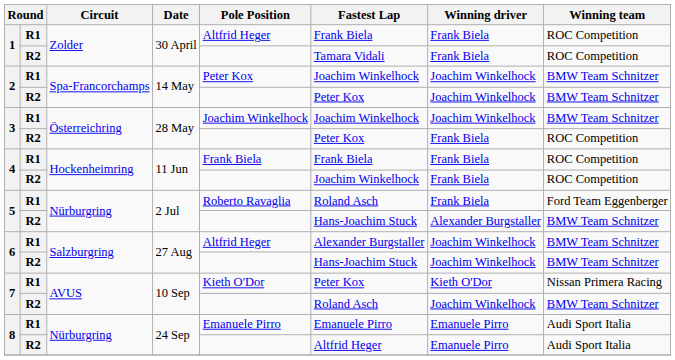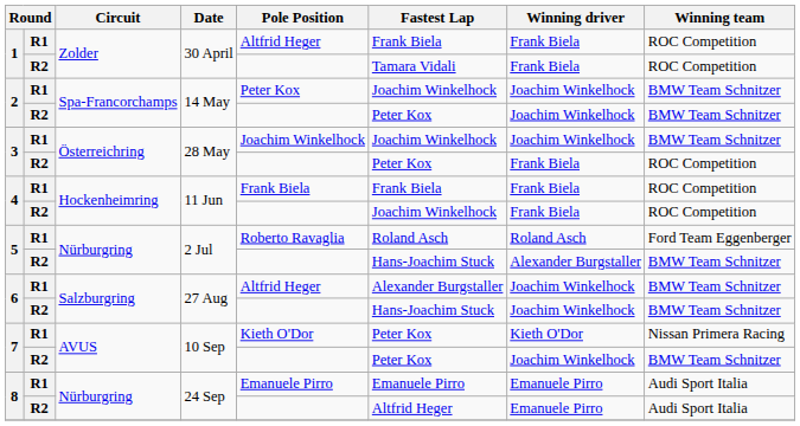5 / R1 | Winning driver: Frank Biela -> Roland Asch
7 / R2 | Fastest Lap: Roland Asch -> Peter Kox
